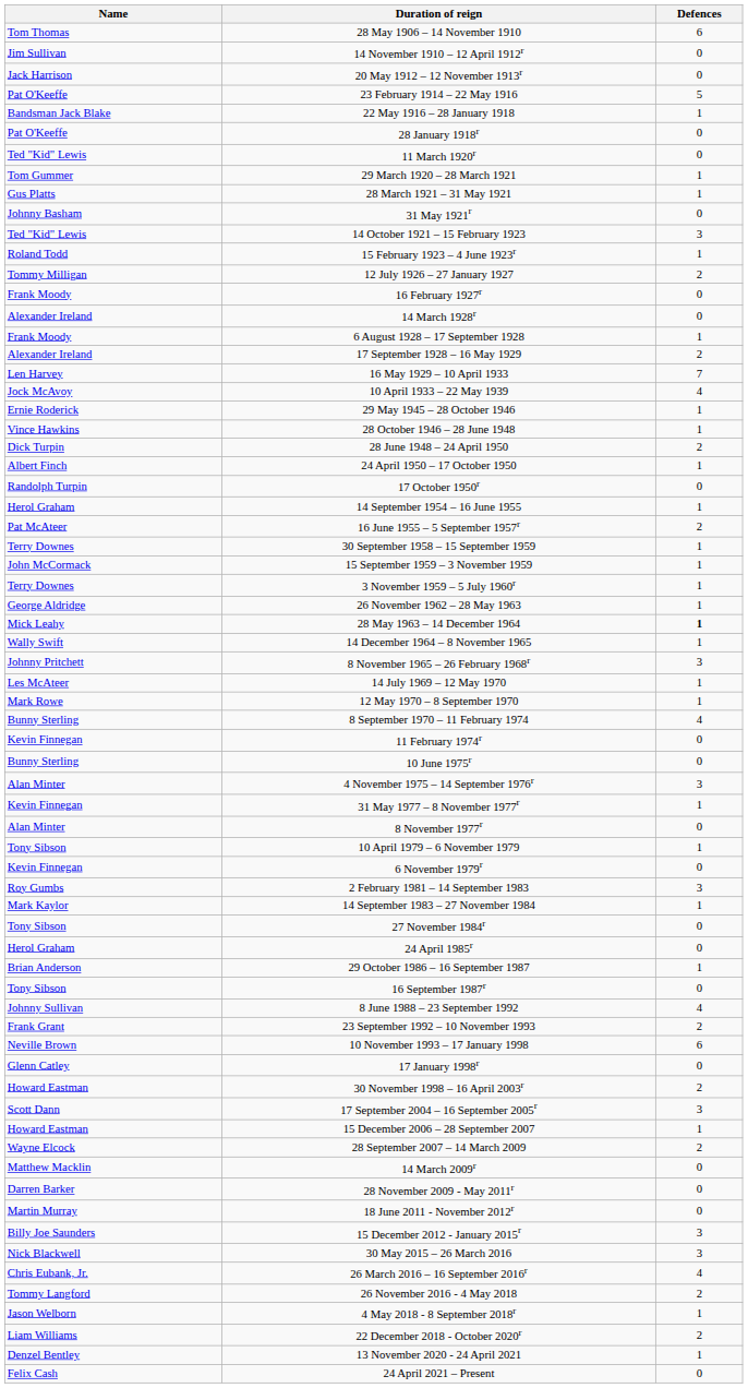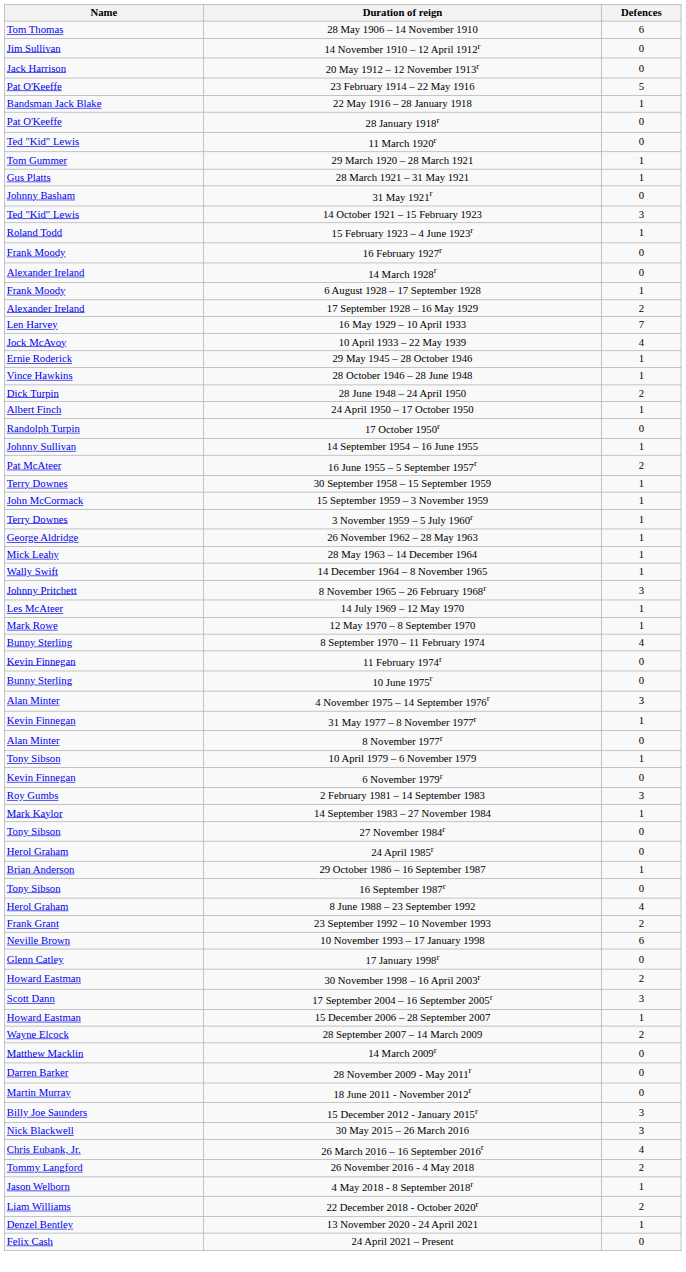- row: Tommy Milligan | 12 July 1926 – 27 January 1927 | 2
14 September 1954 – 16 June 1955 | Name: Herol Graham -> Johnny Sullivan
28 May 1963 – 14 December 1964 | Defences: bold -> normal
8 June 1988 – 23 September 1992 | Name: Johnny Sullivan -> Herol Graham
